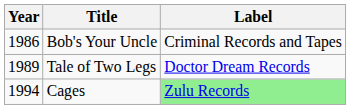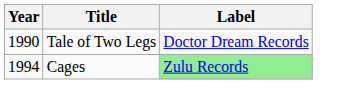- row: 1986 | Bob's Your Uncle | Criminal Records and Tapes
Tale of Two Legs | Year: 1989 -> 1990
